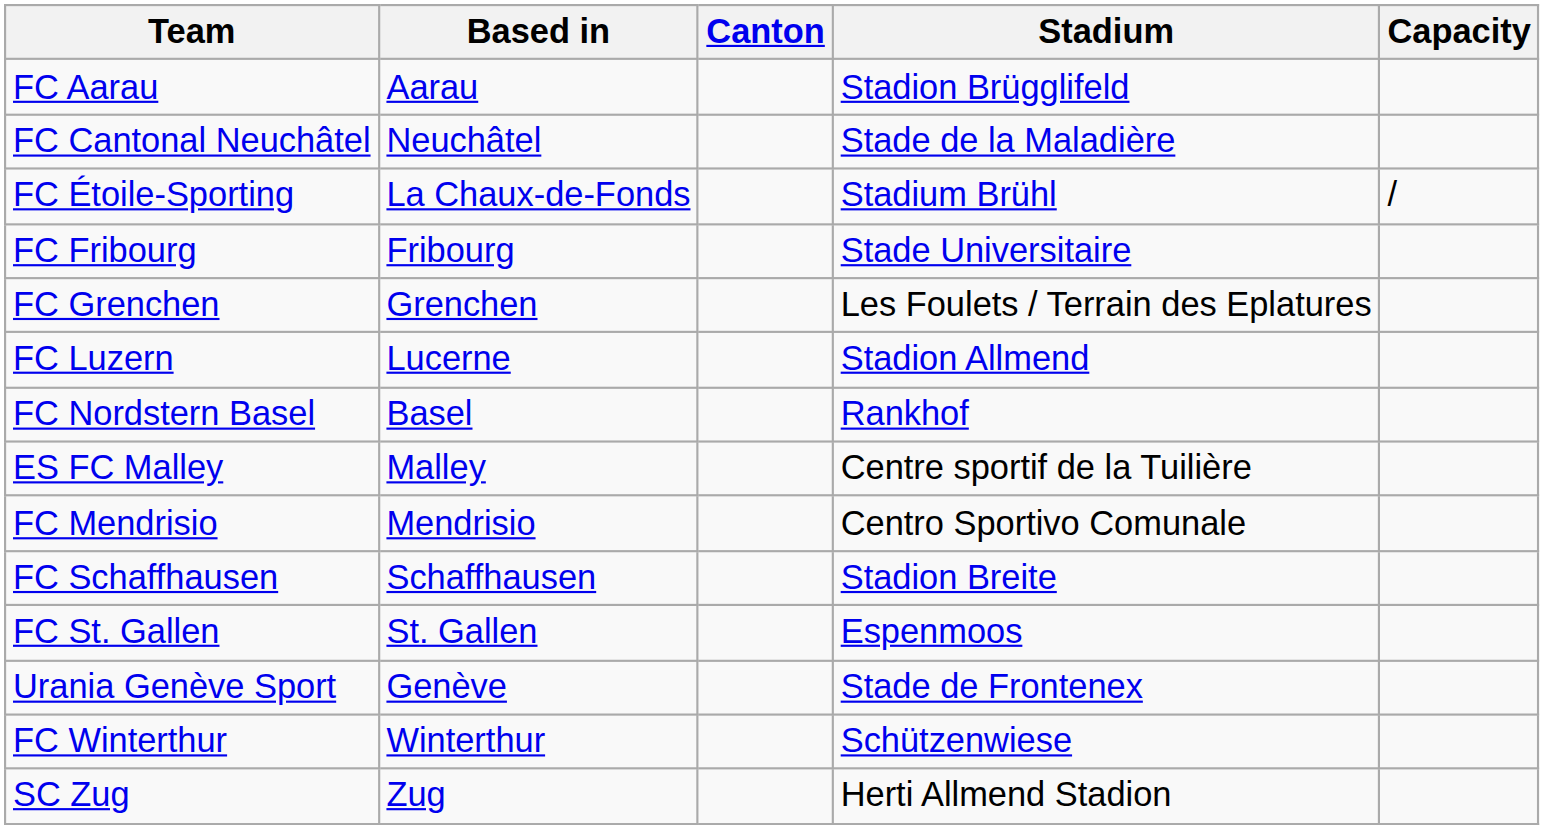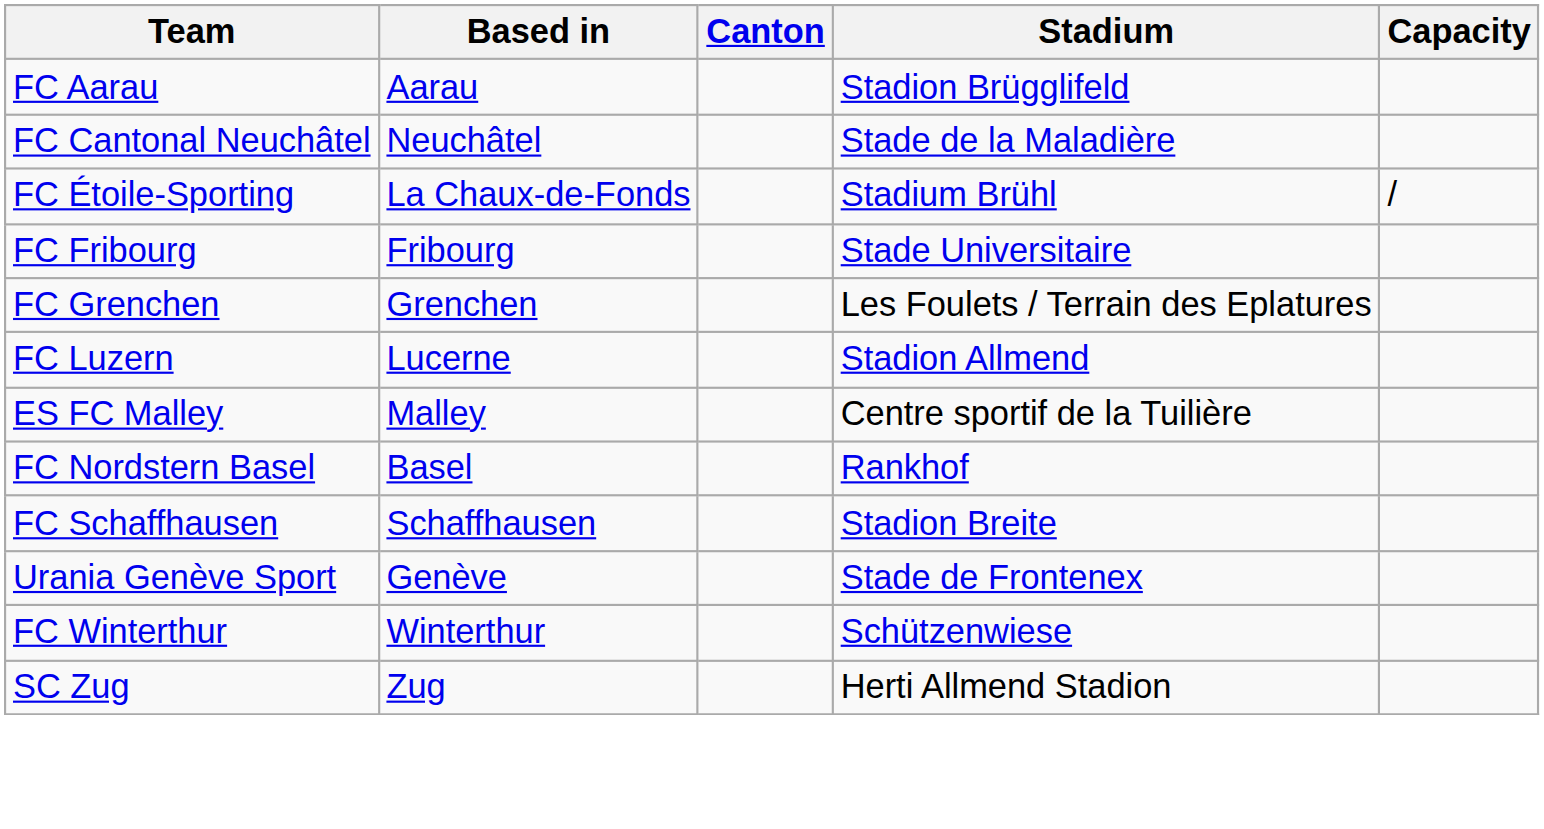rows swapped: ES FC Malley <-> FC Nordstern Basel
- row: FC Mendrisio | Mendrisio | Centro Sportivo Comunale
- row: FC St. Gallen | St. Gallen | Espenmoos
